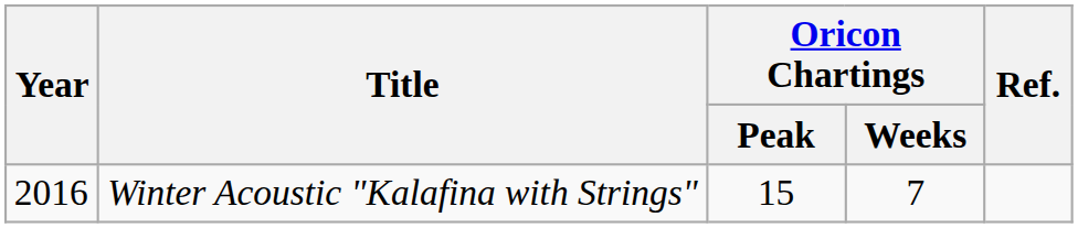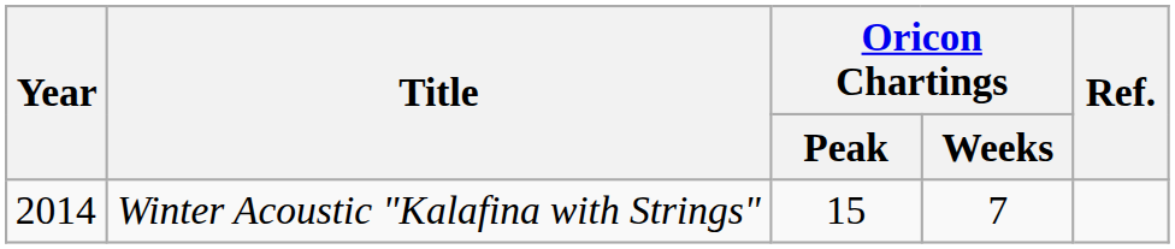Winter Acoustic "Kalafina with Strings" | Year: 2016 -> 2014
